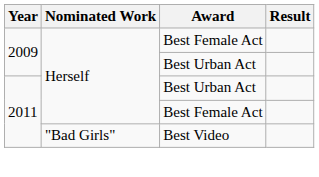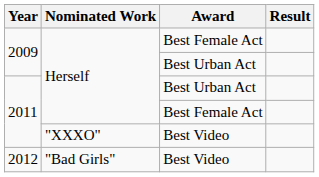2011 / Best Video | Nominated Work: "Bad Girls" -> "XXXO"
+ row: 2012 | "Bad Girls" | Best Video
